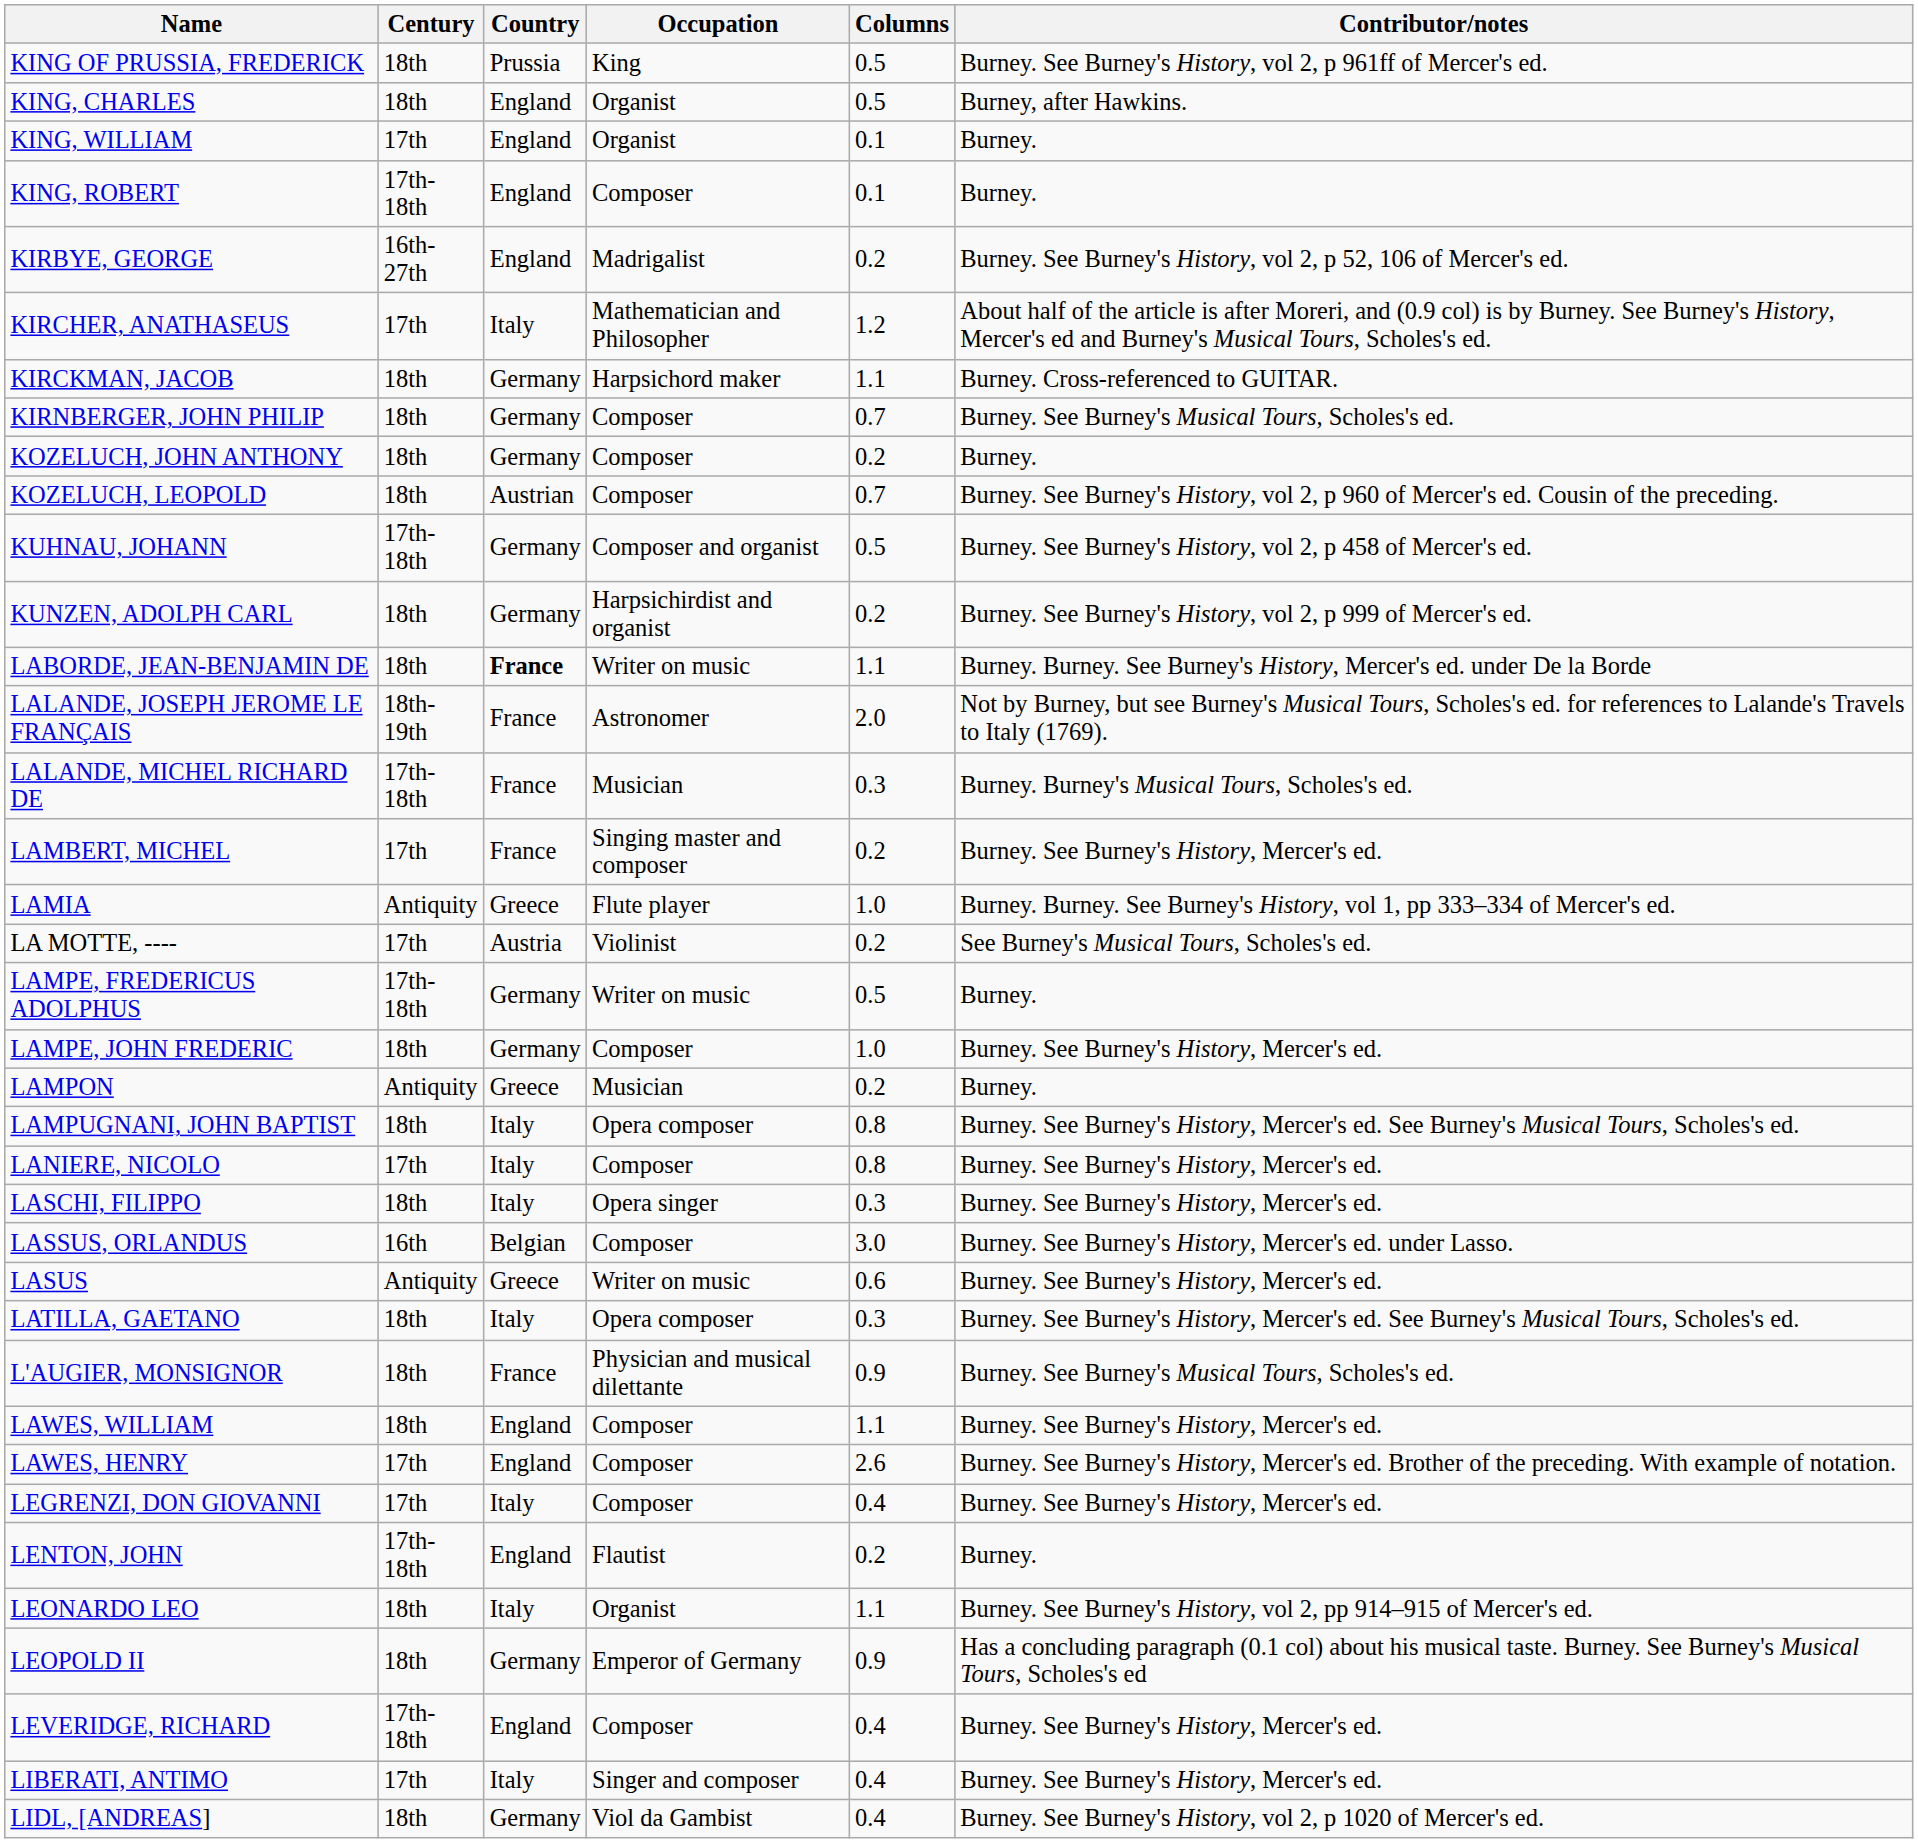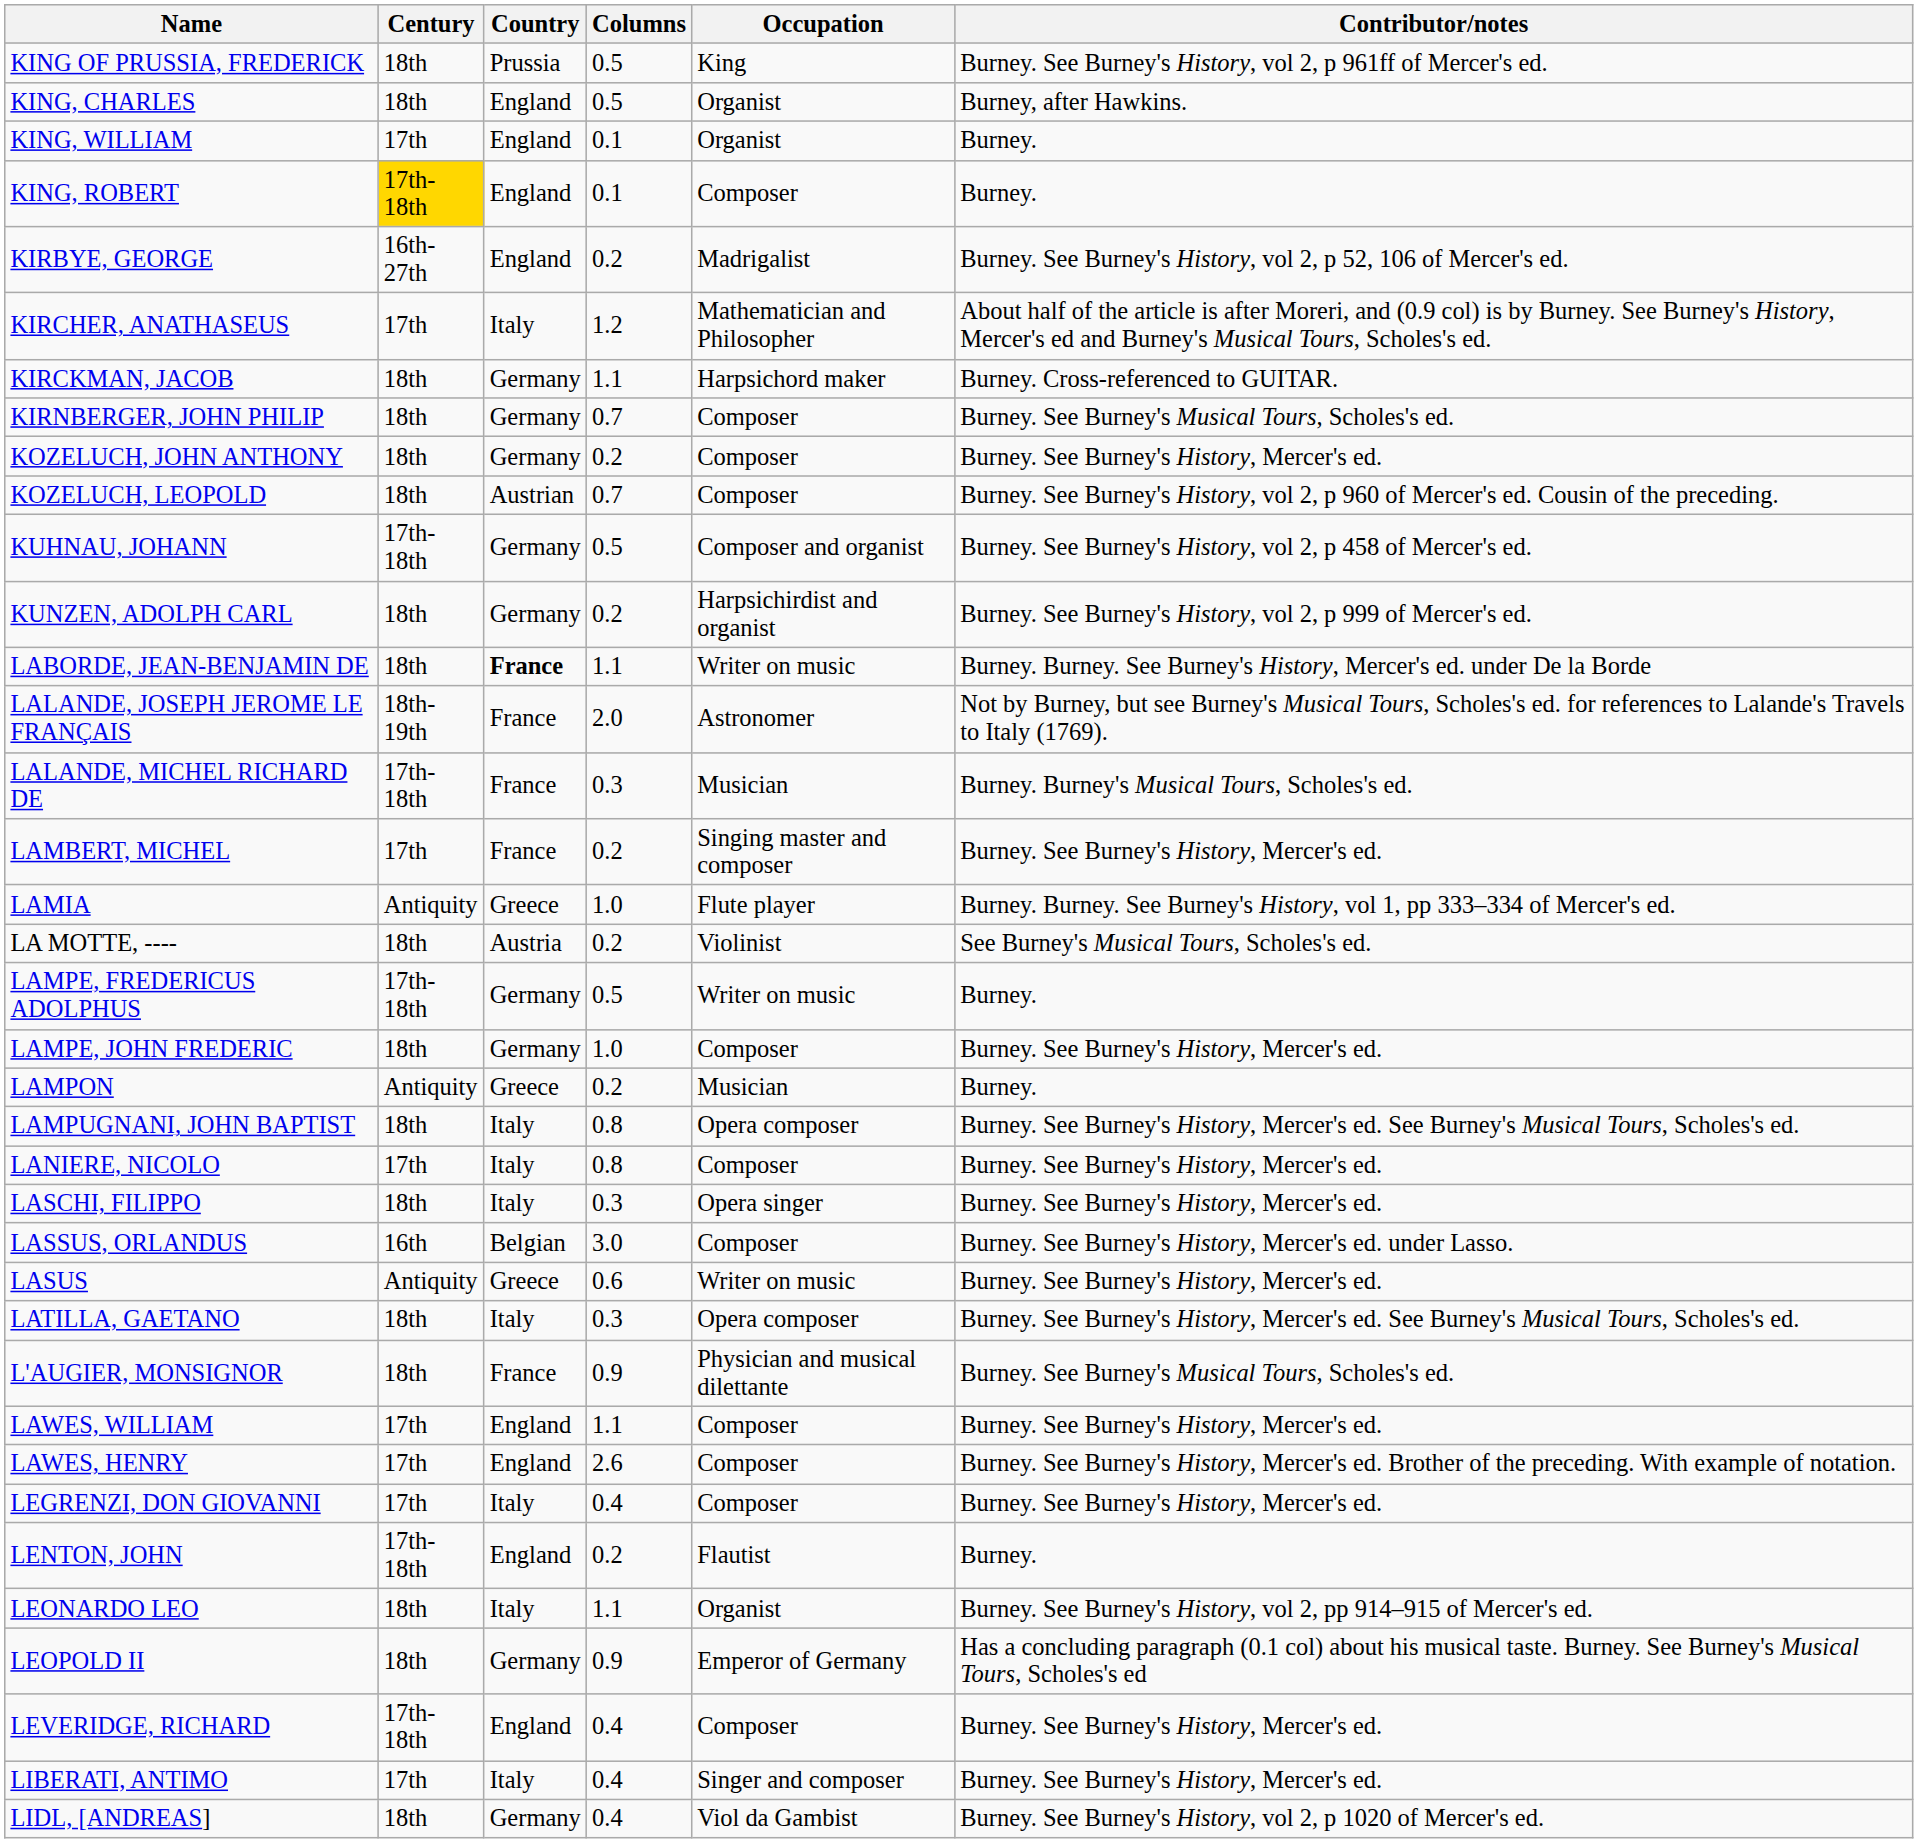columns swapped: Occupation <-> Columns
KING, ROBERT | Century: no background -> gold background
KOZELUCH, JOHN ANTHONY | Contributor/notes: Burney. -> Burney. See Burney's History, Mercer's ed.
LA MOTTE, ---- | Century: 17th -> 18th
LAWES, WILLIAM | Century: 18th -> 17th
